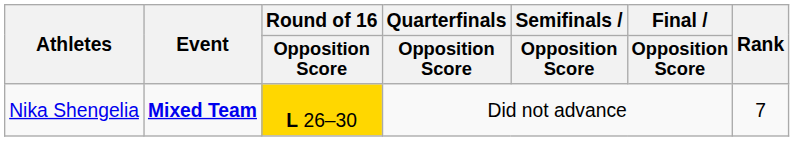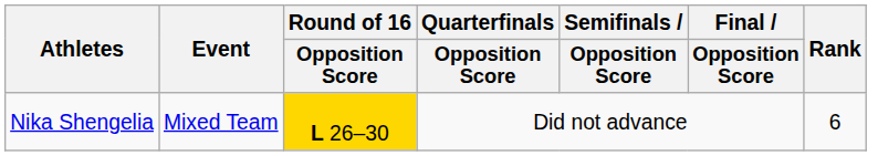Nika Shengelia | Event: bold -> normal
Nika Shengelia | Rank: 7 -> 6
